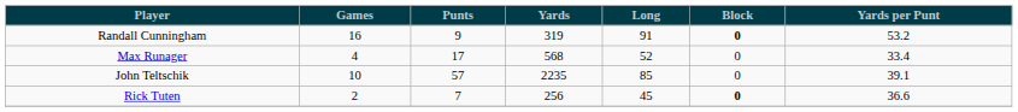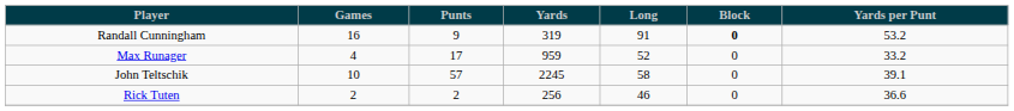Max Runager | Yards: 568 -> 959
Max Runager | Yards per Punt: 33.4 -> 33.2
John Teltschik | Yards: 2235 -> 2245
John Teltschik | Long: 85 -> 58
Rick Tuten | Punts: 7 -> 2
Rick Tuten | Long: 45 -> 46
Rick Tuten | Block: bold -> normal
